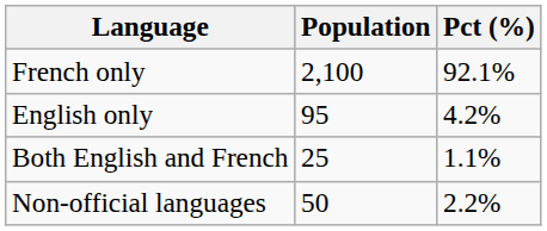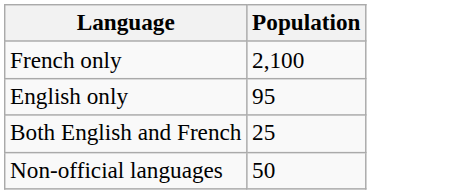- column: Pct (%) | 92.1% | 4.2% | 1.1% | 2.2%
